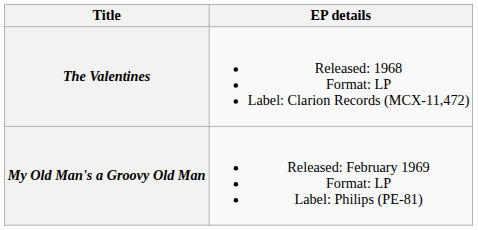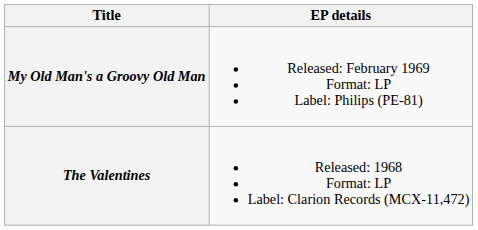rows swapped: The Valentines <-> My Old Man's a Groovy Old Man
